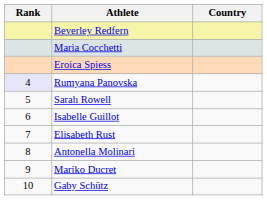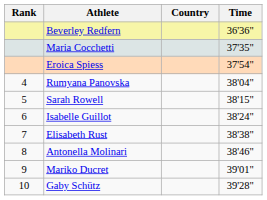+ column: Time | 36'36" | 37'35" | 37'54" | 38'04" | 38'15" | 38'24" | 38'38" | 38'46" | 39'01" | 39'28"
Rumyana Panovska | Rank: lavender background -> no background
